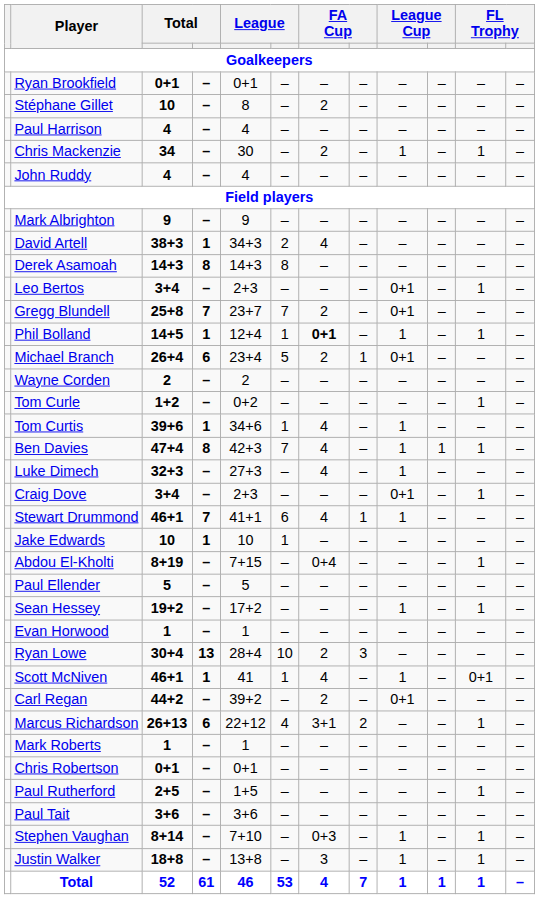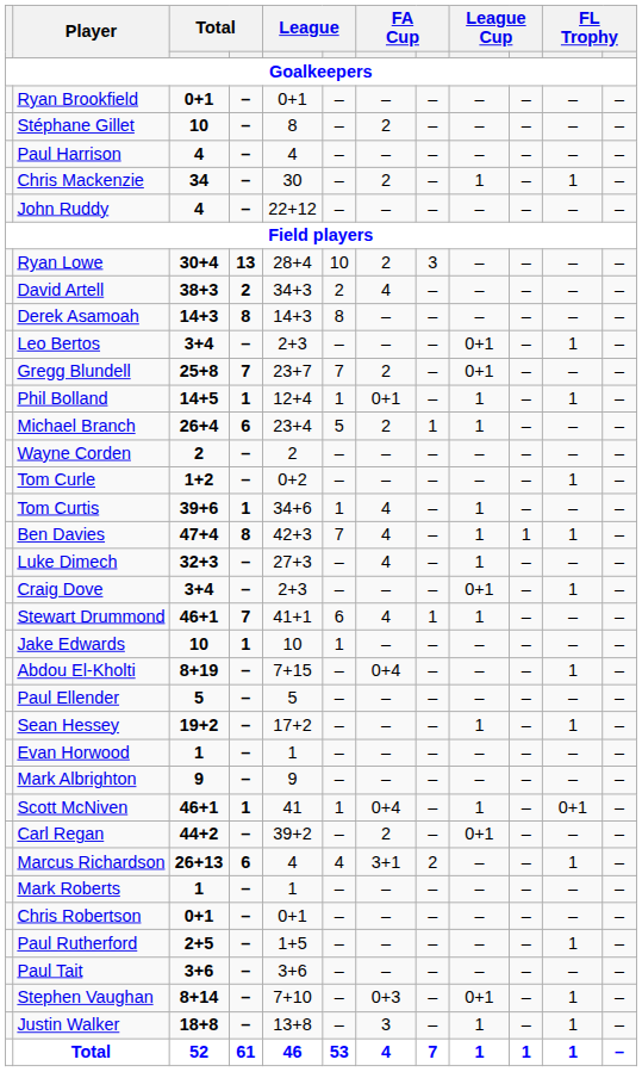John Ruddy | column 5: 4 -> 22+12
rows swapped: Mark Albrighton <-> Ryan Lowe
David Artell | column 4: 1 -> 2
Phil Bolland | column 7: bold -> normal
Michael Branch | column 9: 0+1 -> 1
Scott McNiven | column 7: 4 -> 0+4
Marcus Richardson | column 5: 22+12 -> 4
Stephen Vaughan | column 9: 1 -> 0+1
